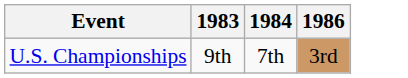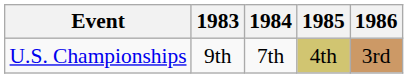+ column: 1985 | 4th
